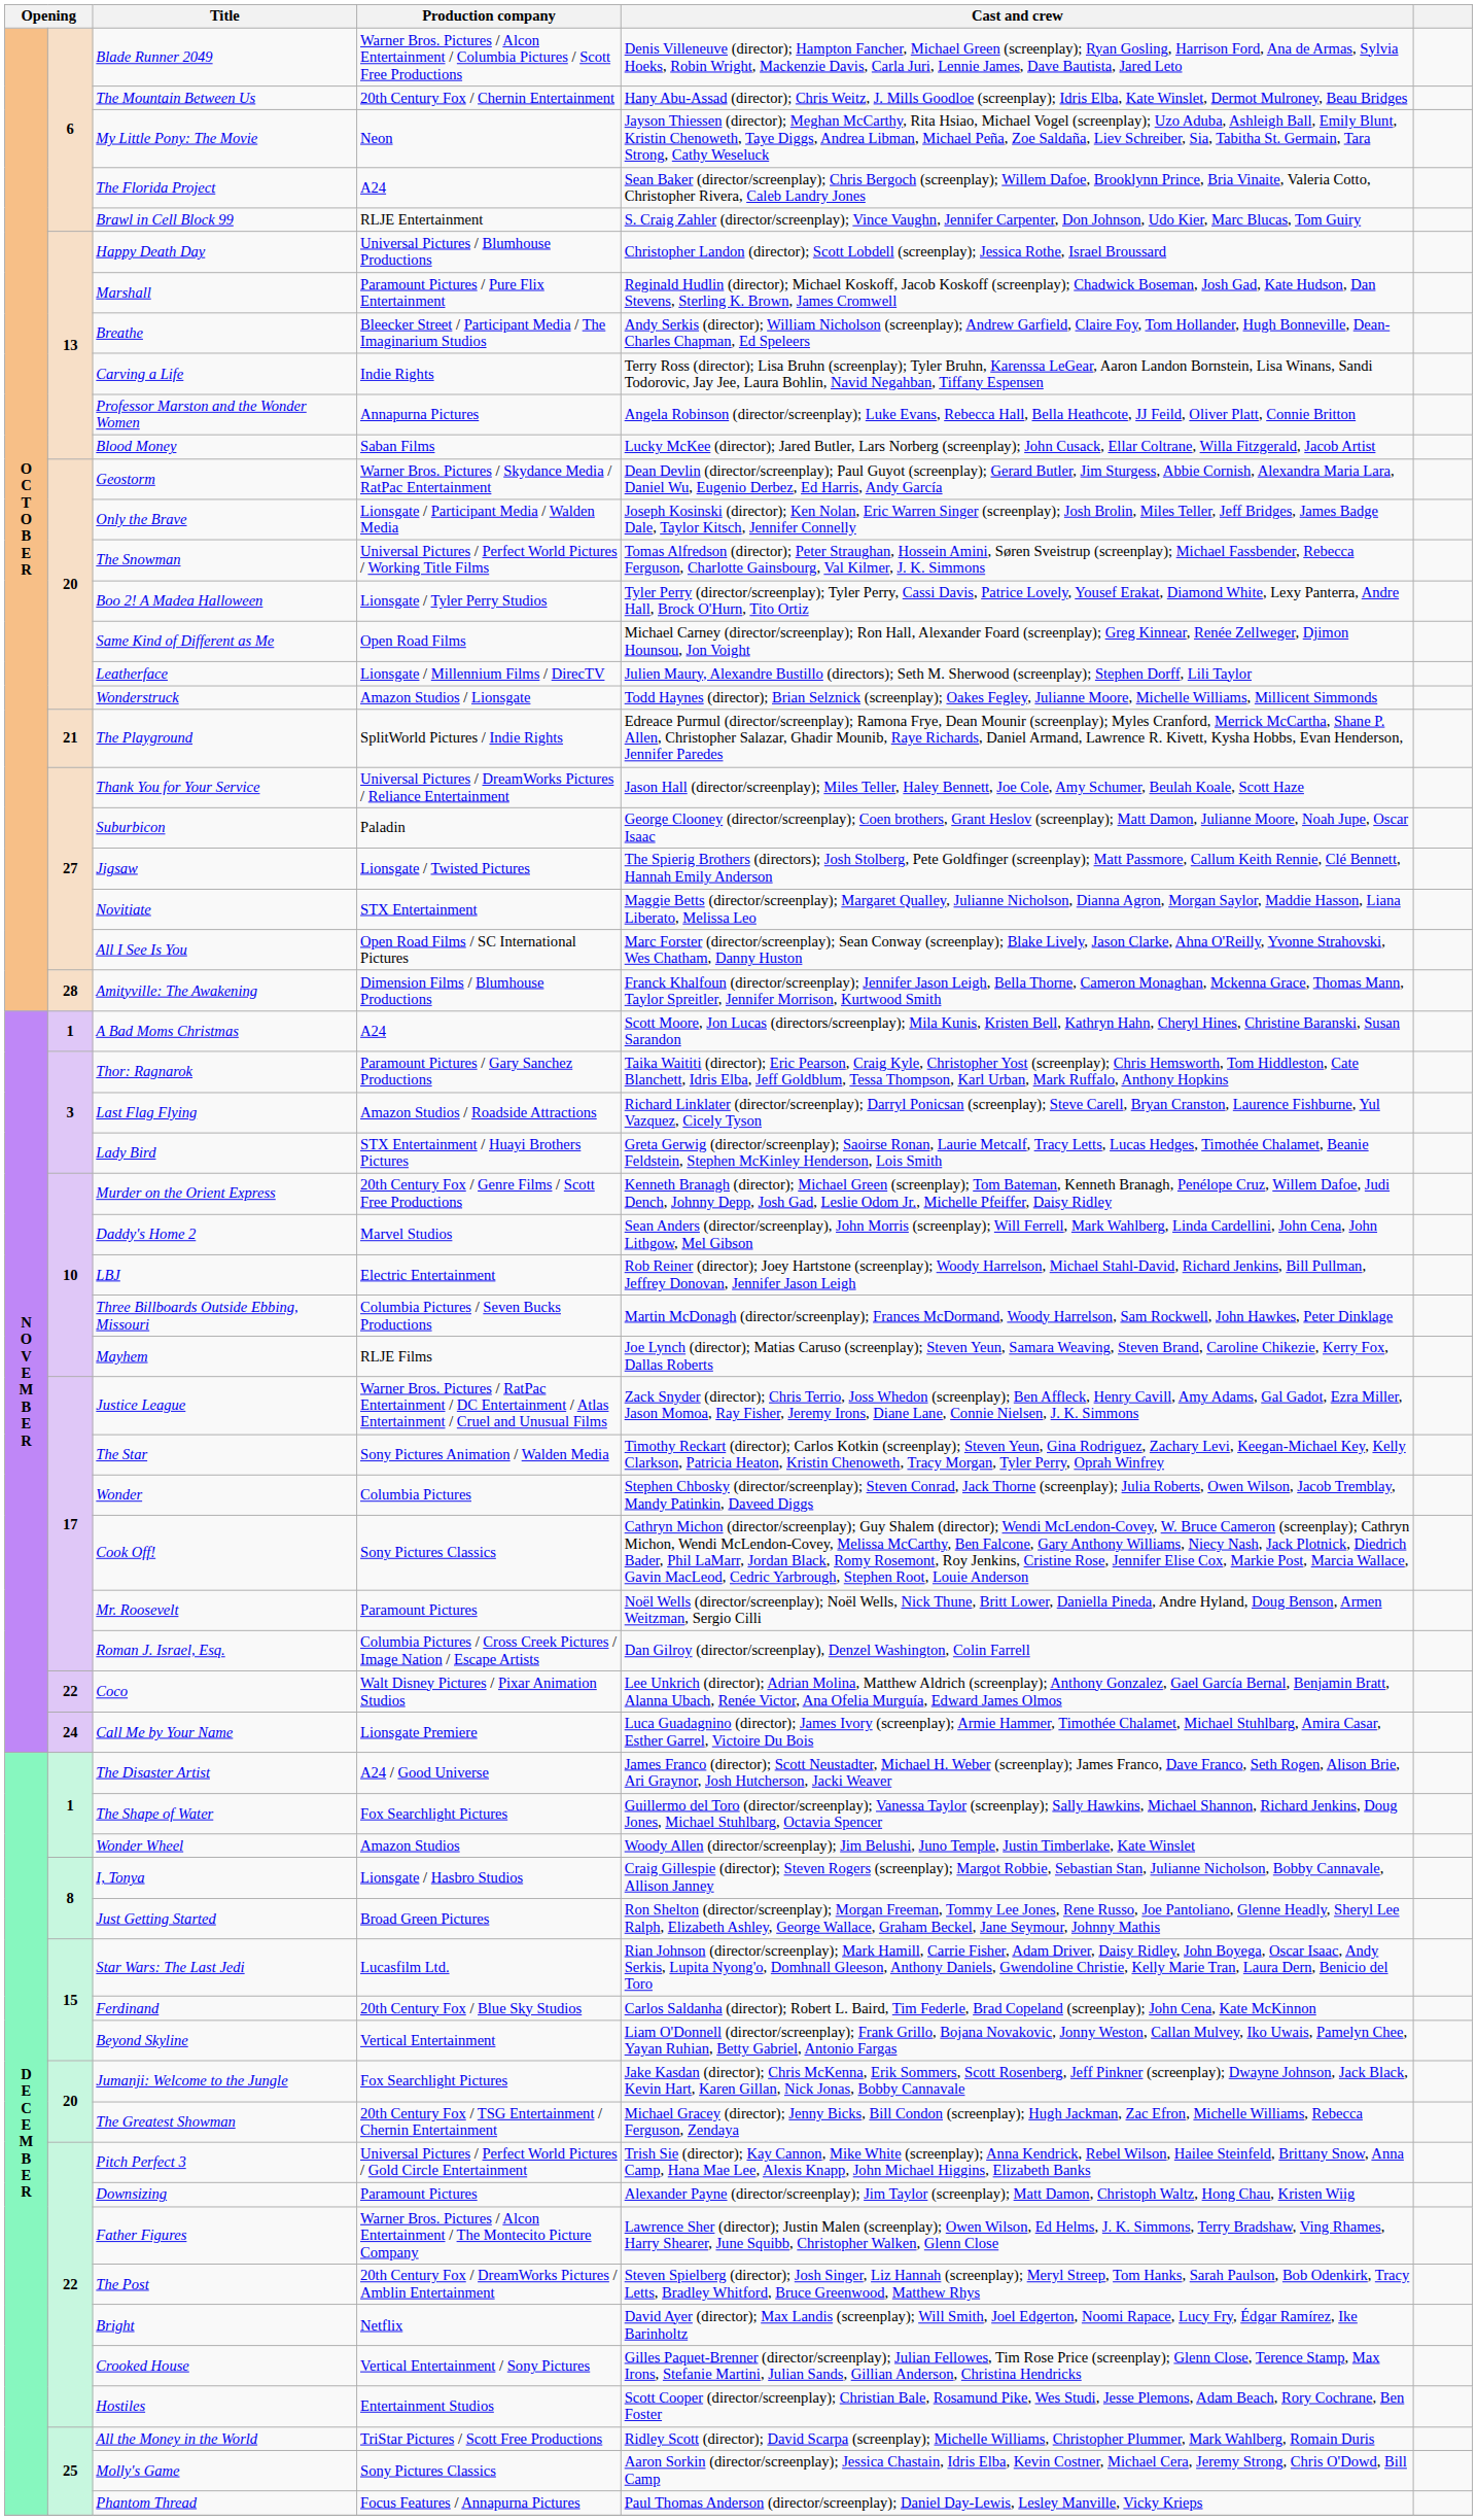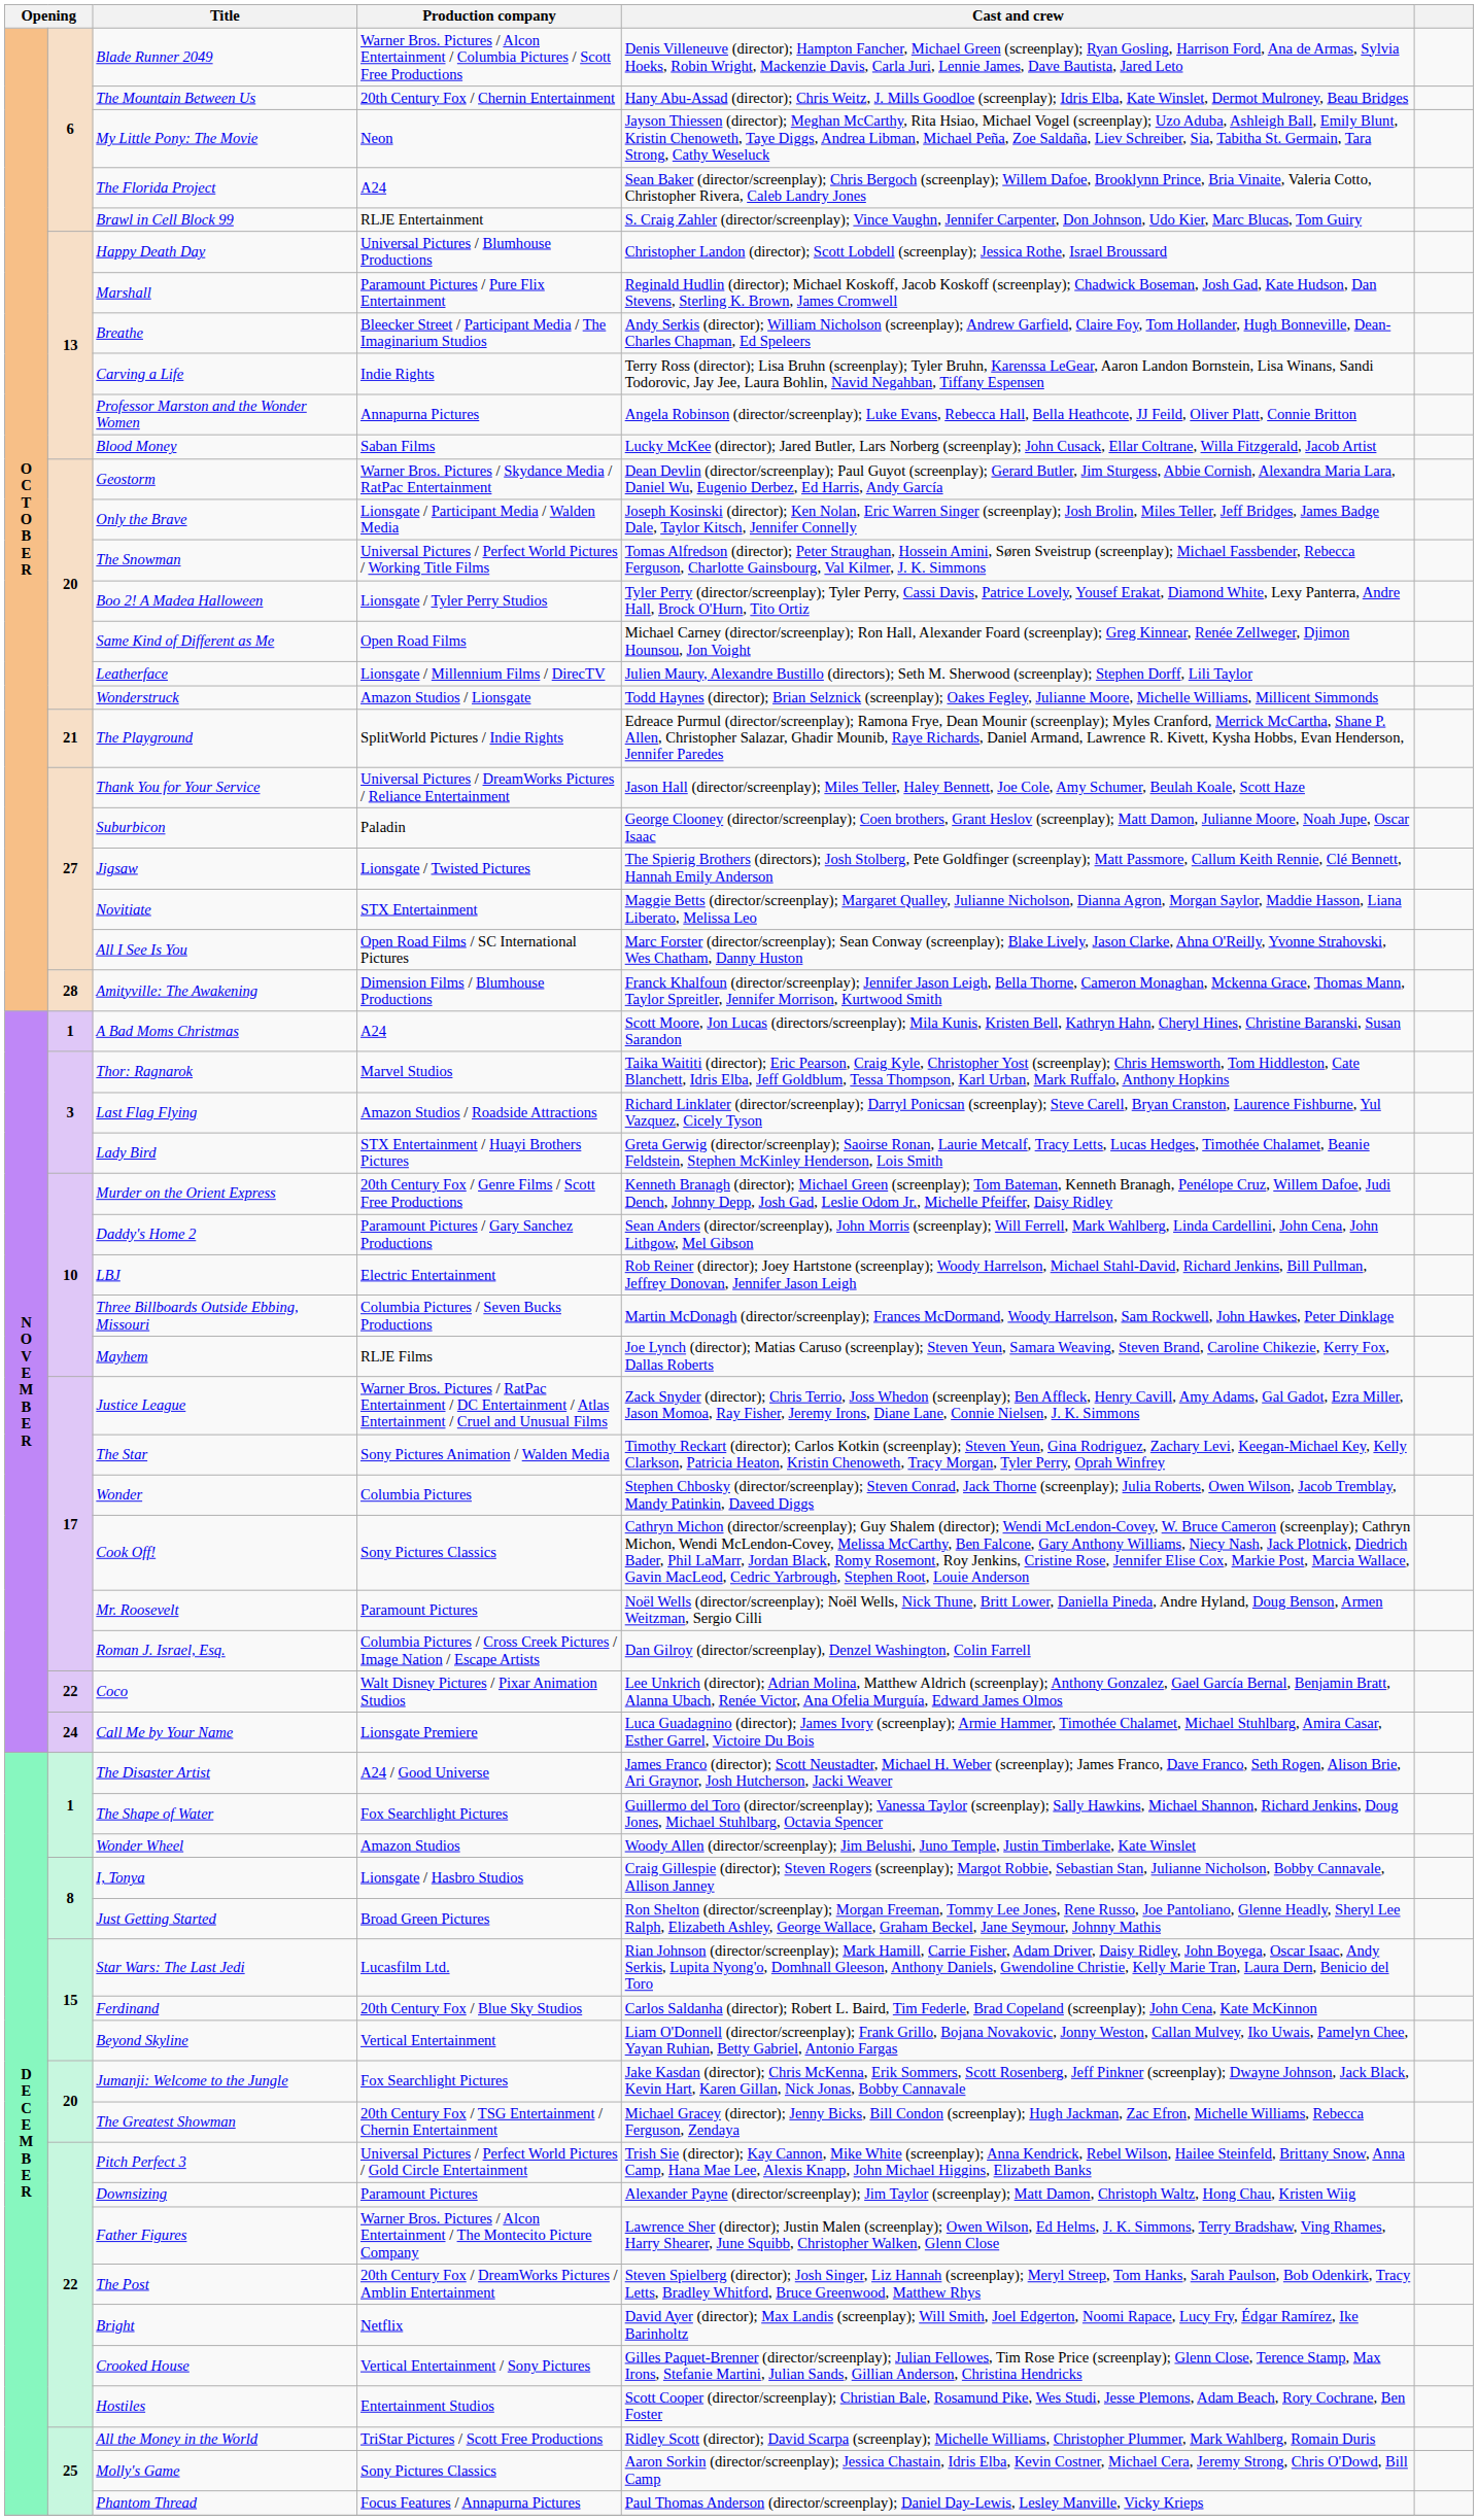Thor: Ragnarok | Production company: Paramount Pictures / Gary Sanchez Productions -> Marvel Studios
Daddy's Home 2 | Production company: Marvel Studios -> Paramount Pictures / Gary Sanchez Productions
